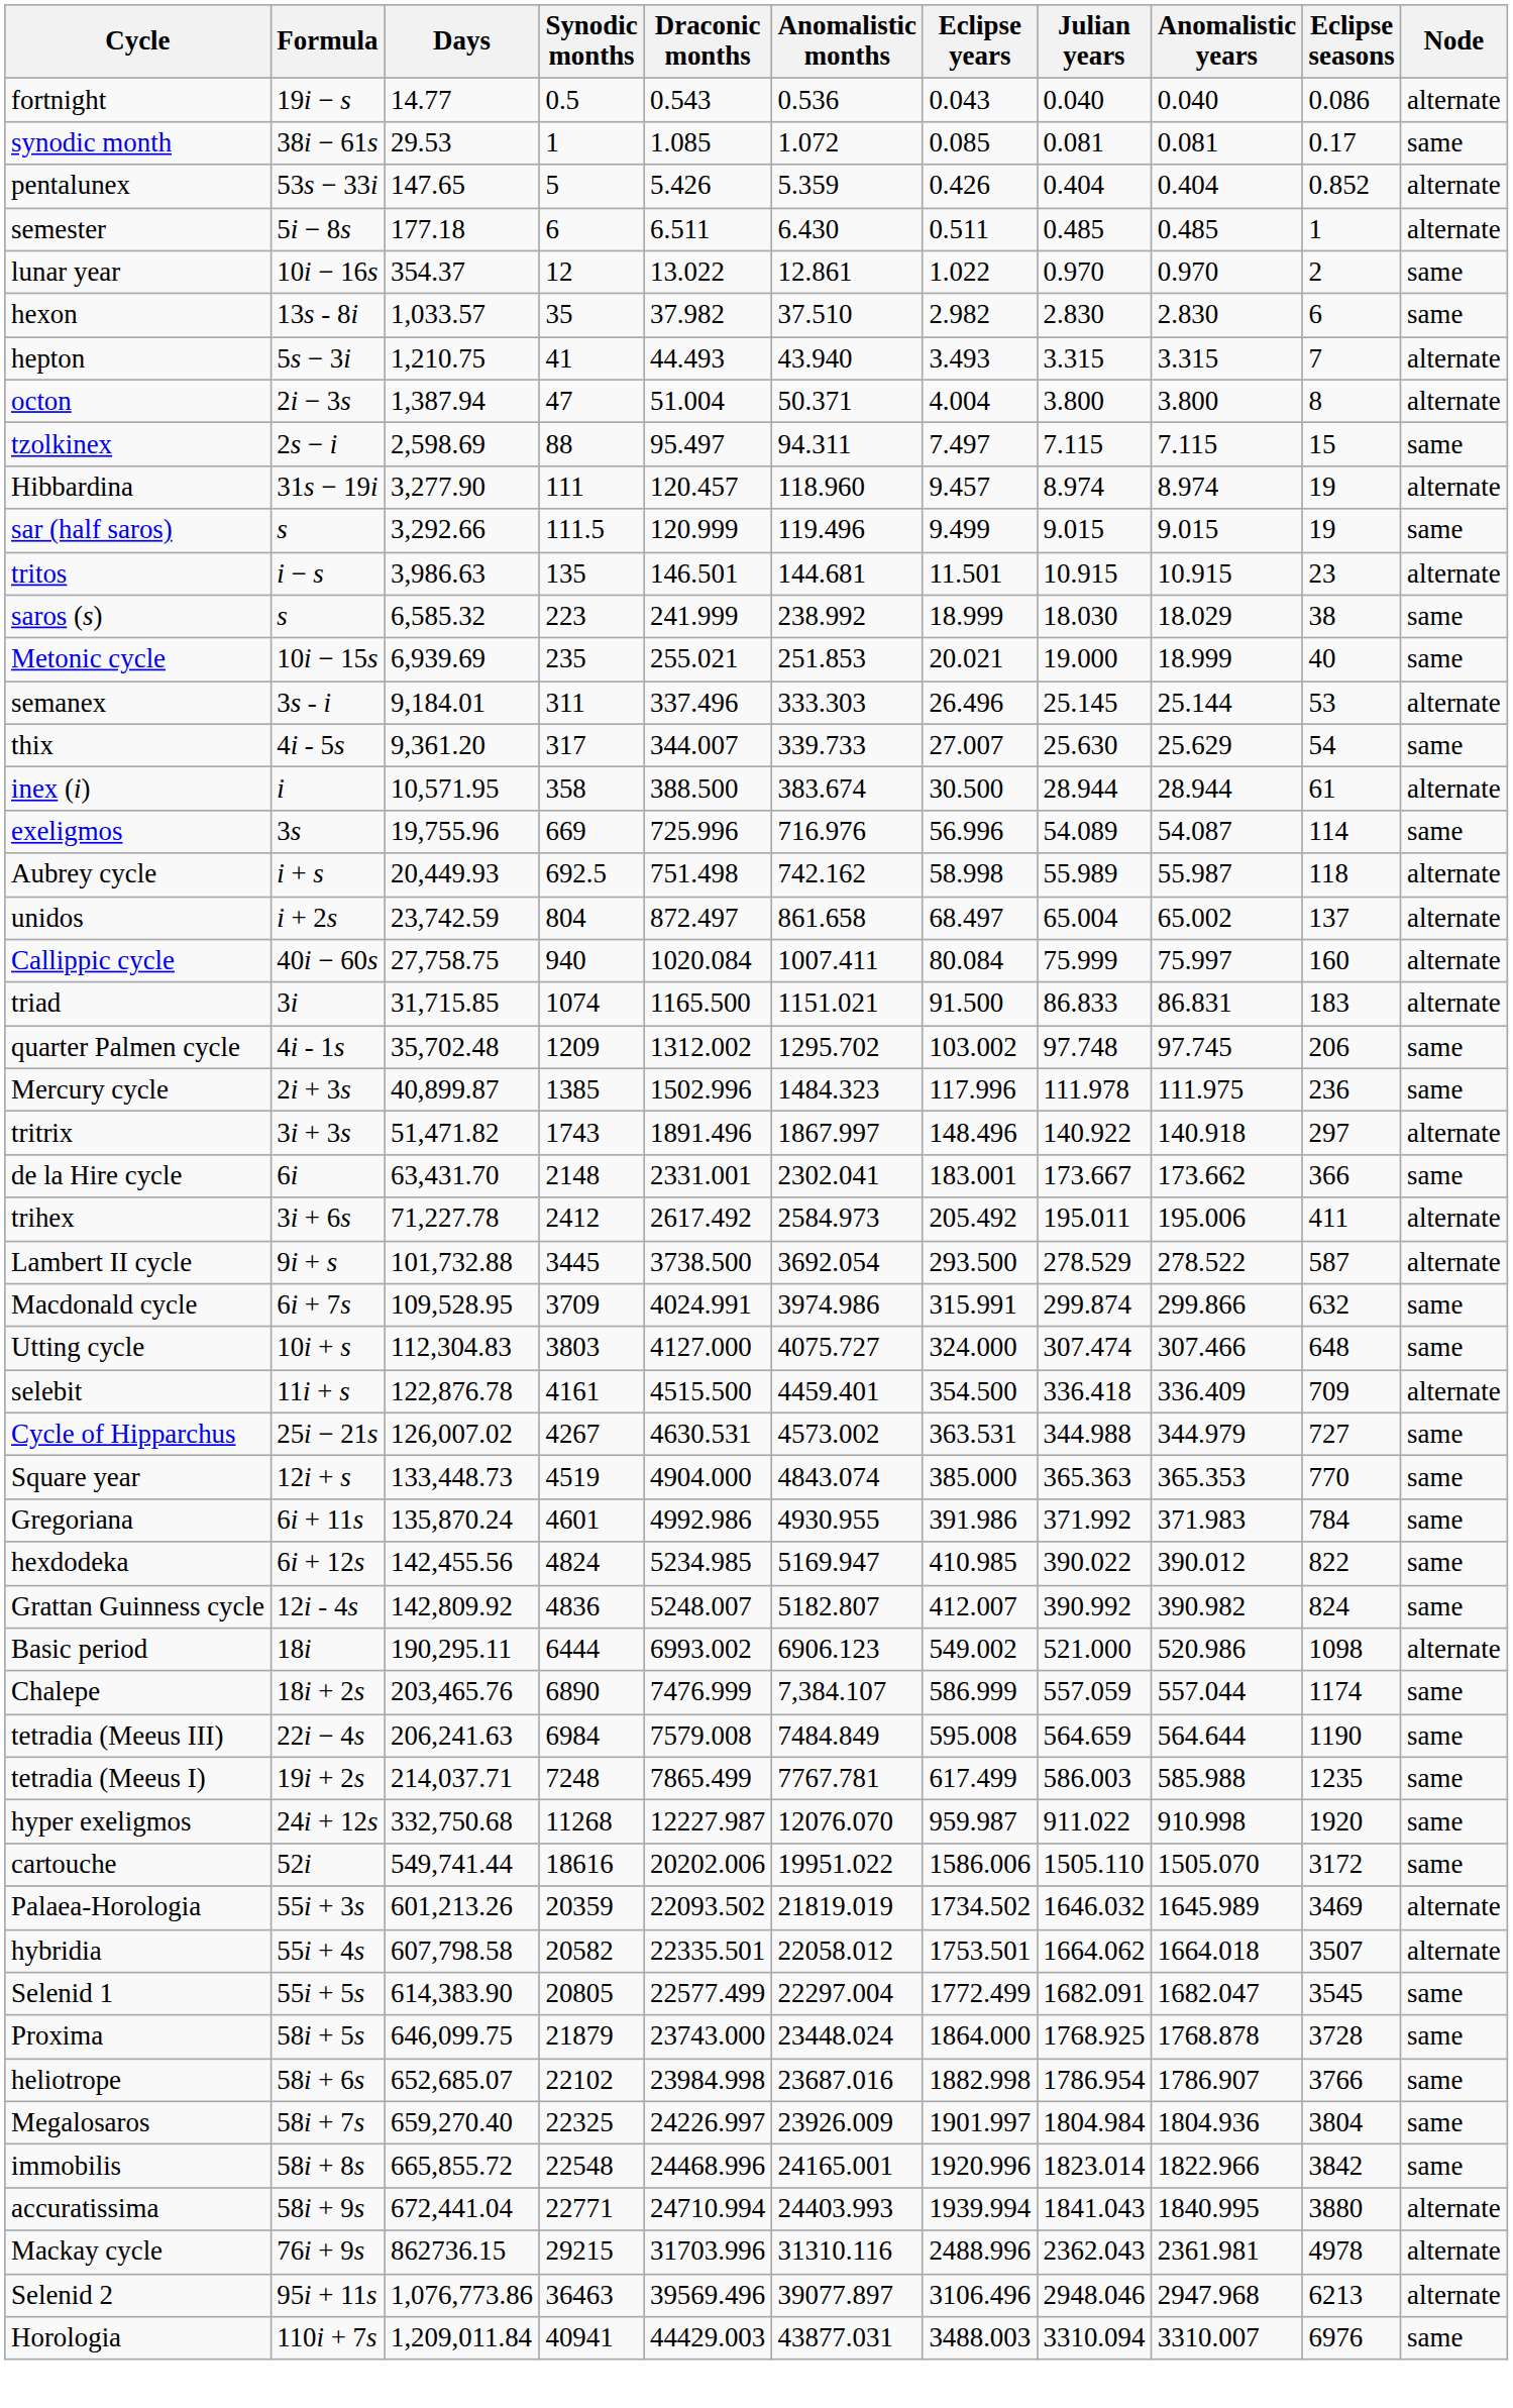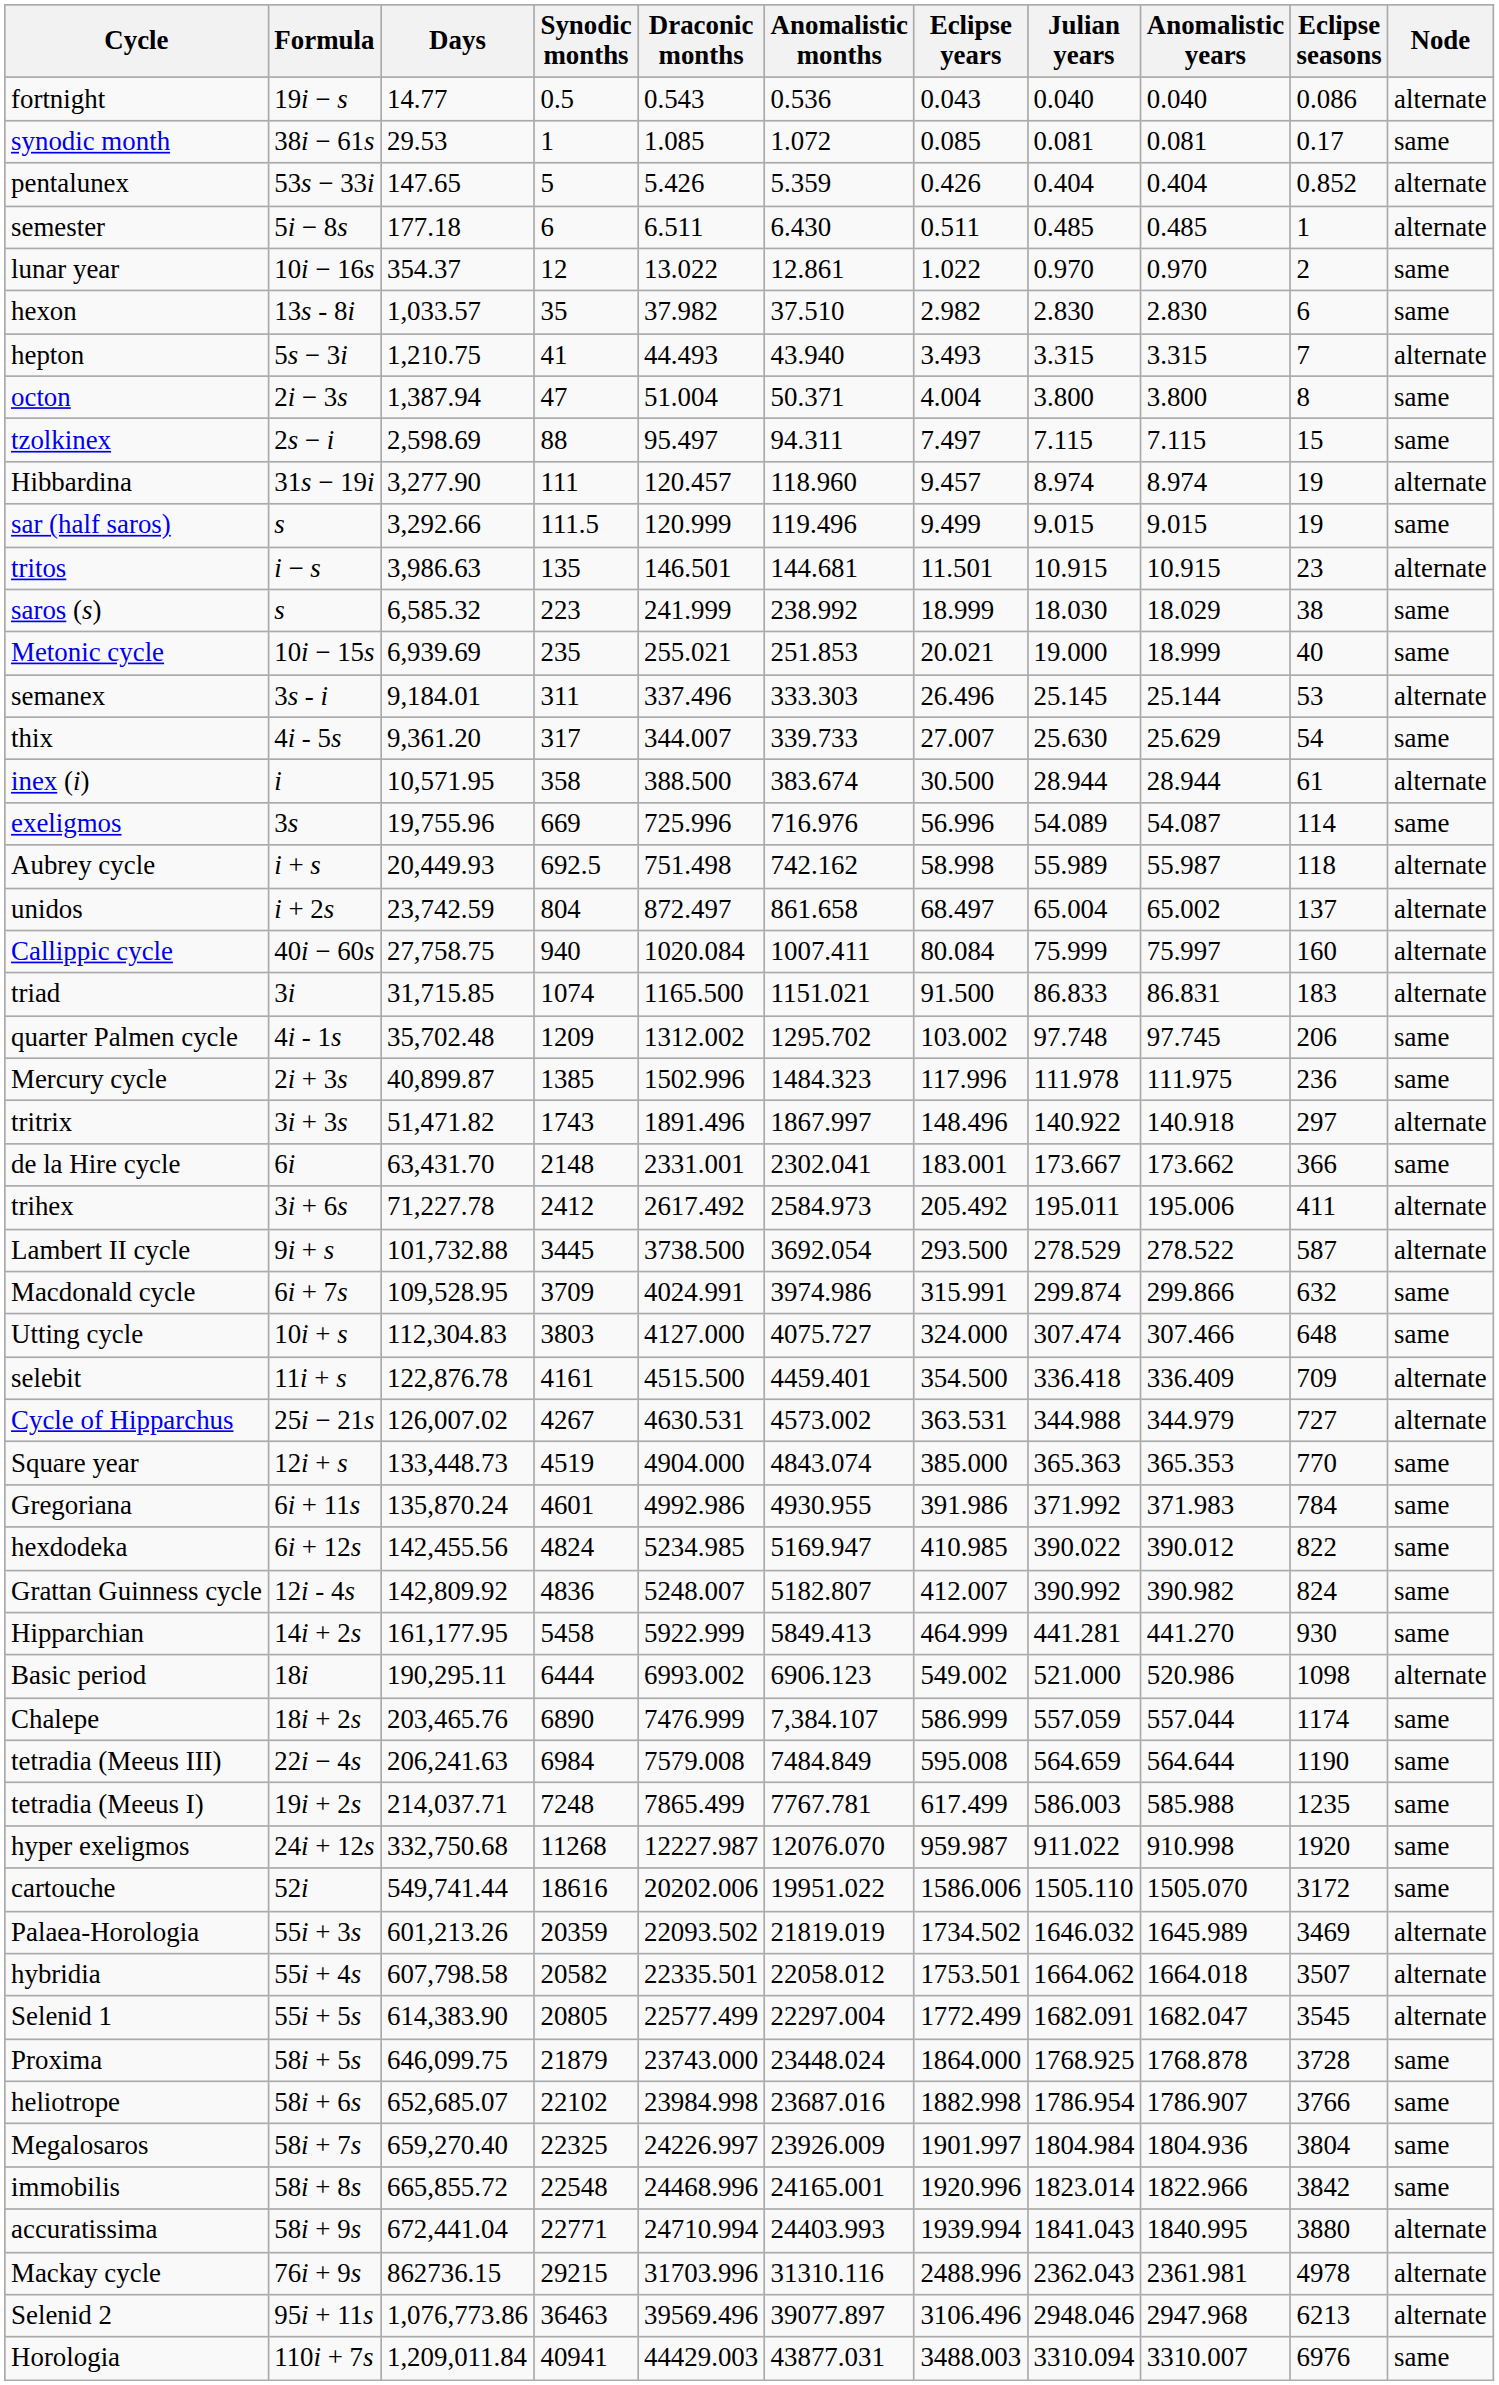octon | Node: alternate -> same
Cycle of Hipparchus | Node: same -> alternate
+ row: Hipparchian | 14i + 2s | 161,177.95 | 5458 | 5922.999 | 5849.413 | 464.999 | 441.281 | 441.270 | 930 | same
Selenid 1 | Node: same -> alternate
